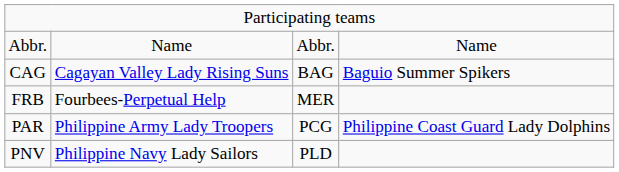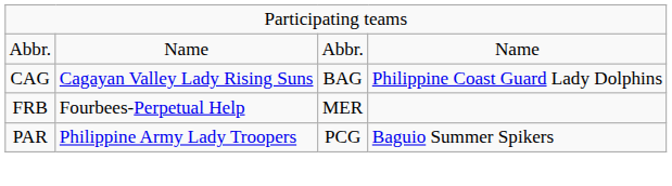CAG | column 4: Baguio Summer Spikers -> Philippine Coast Guard Lady Dolphins
PAR | column 4: Philippine Coast Guard Lady Dolphins -> Baguio Summer Spikers
- row: PNV | Philippine Navy Lady Sailors | PLD
